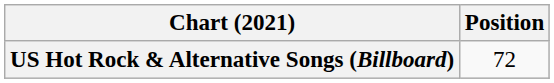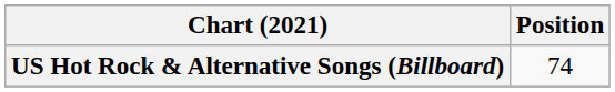US Hot Rock & Alternative Songs (Billboard) | Position: 72 -> 74
